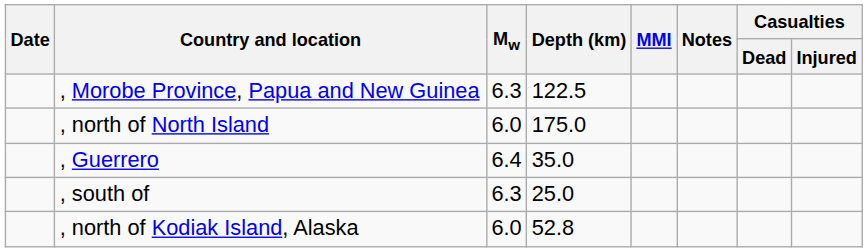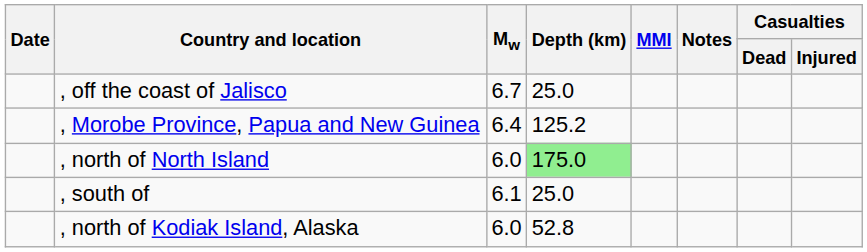+ row: , off the coast of Jalisco | 6.7 | 25.0
, Morobe Province, Papua and New Guinea | Mw: 6.3 -> 6.4
, Morobe Province, Papua and New Guinea | Depth (km): 122.5 -> 125.2
, north of North Island | Depth (km): no background -> lightgreen background
- row: , Guerrero | 6.4 | 35.0
, south of | Mw: 6.3 -> 6.1
